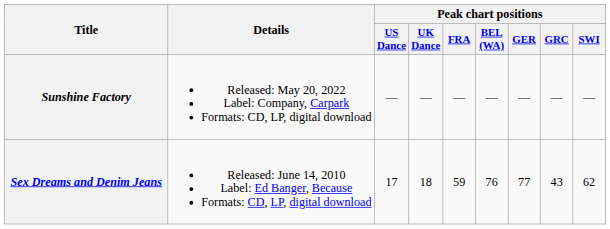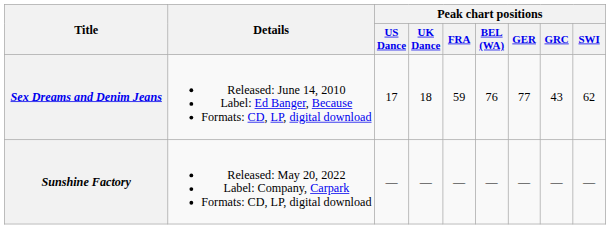rows swapped: Sex Dreams and Denim Jeans <-> Sunshine Factory
